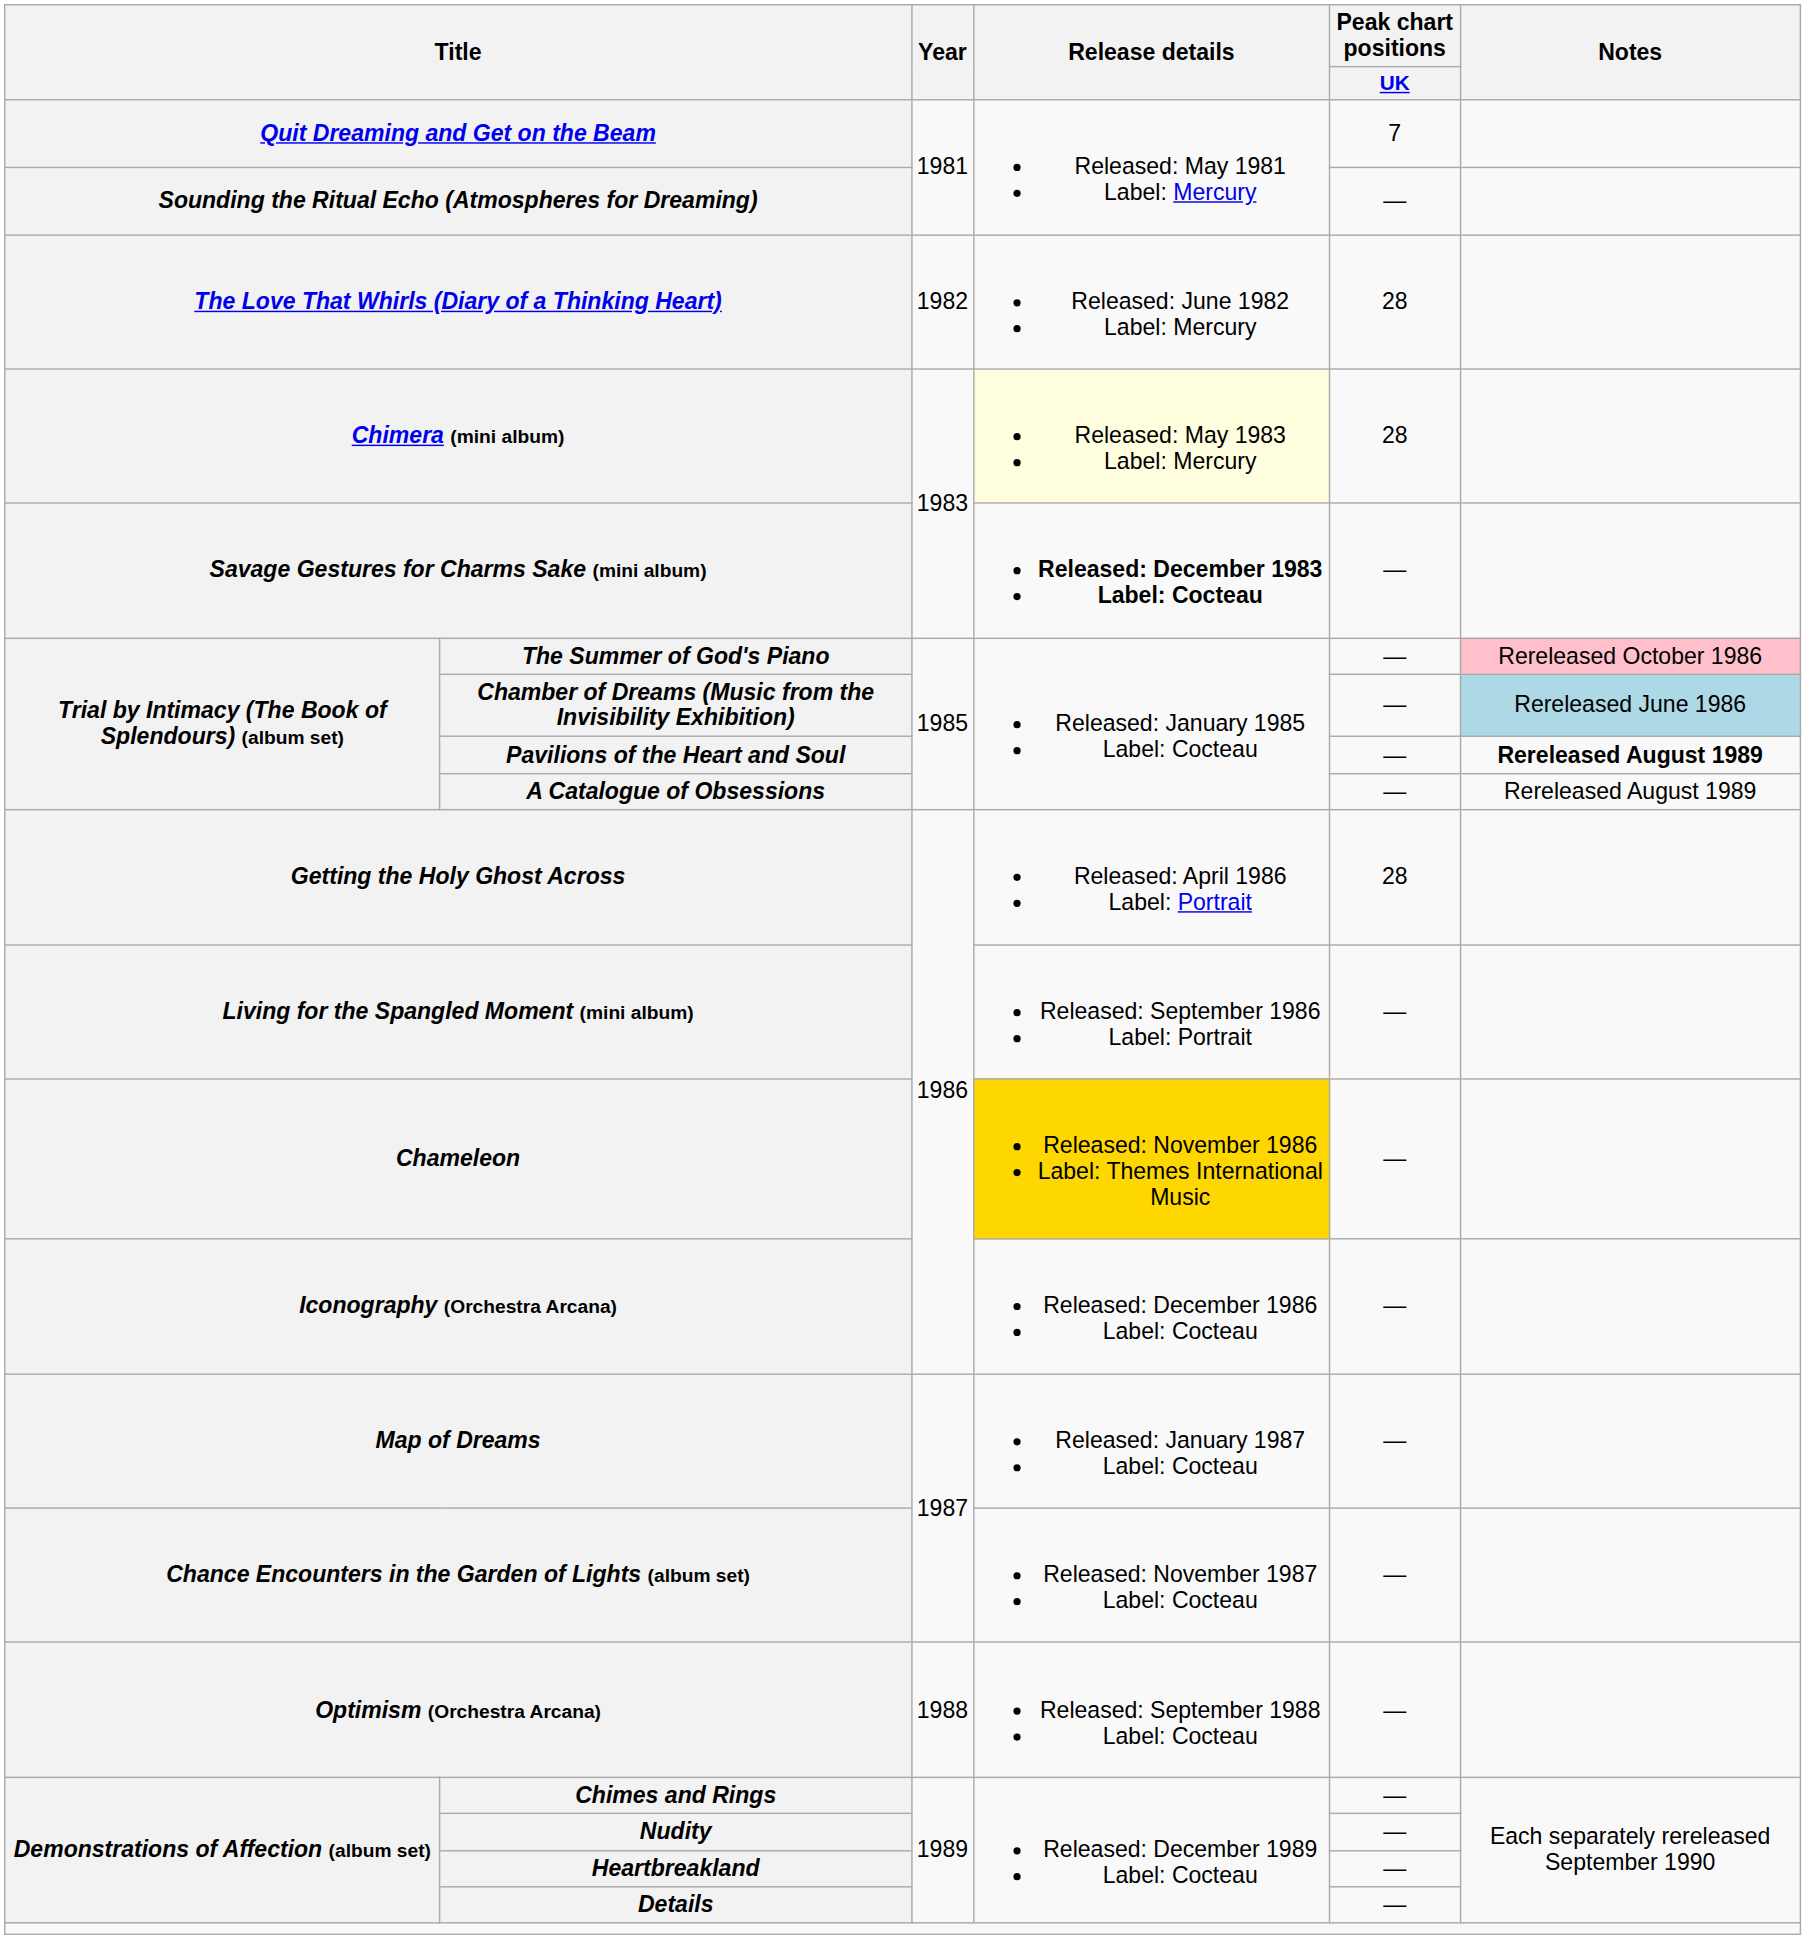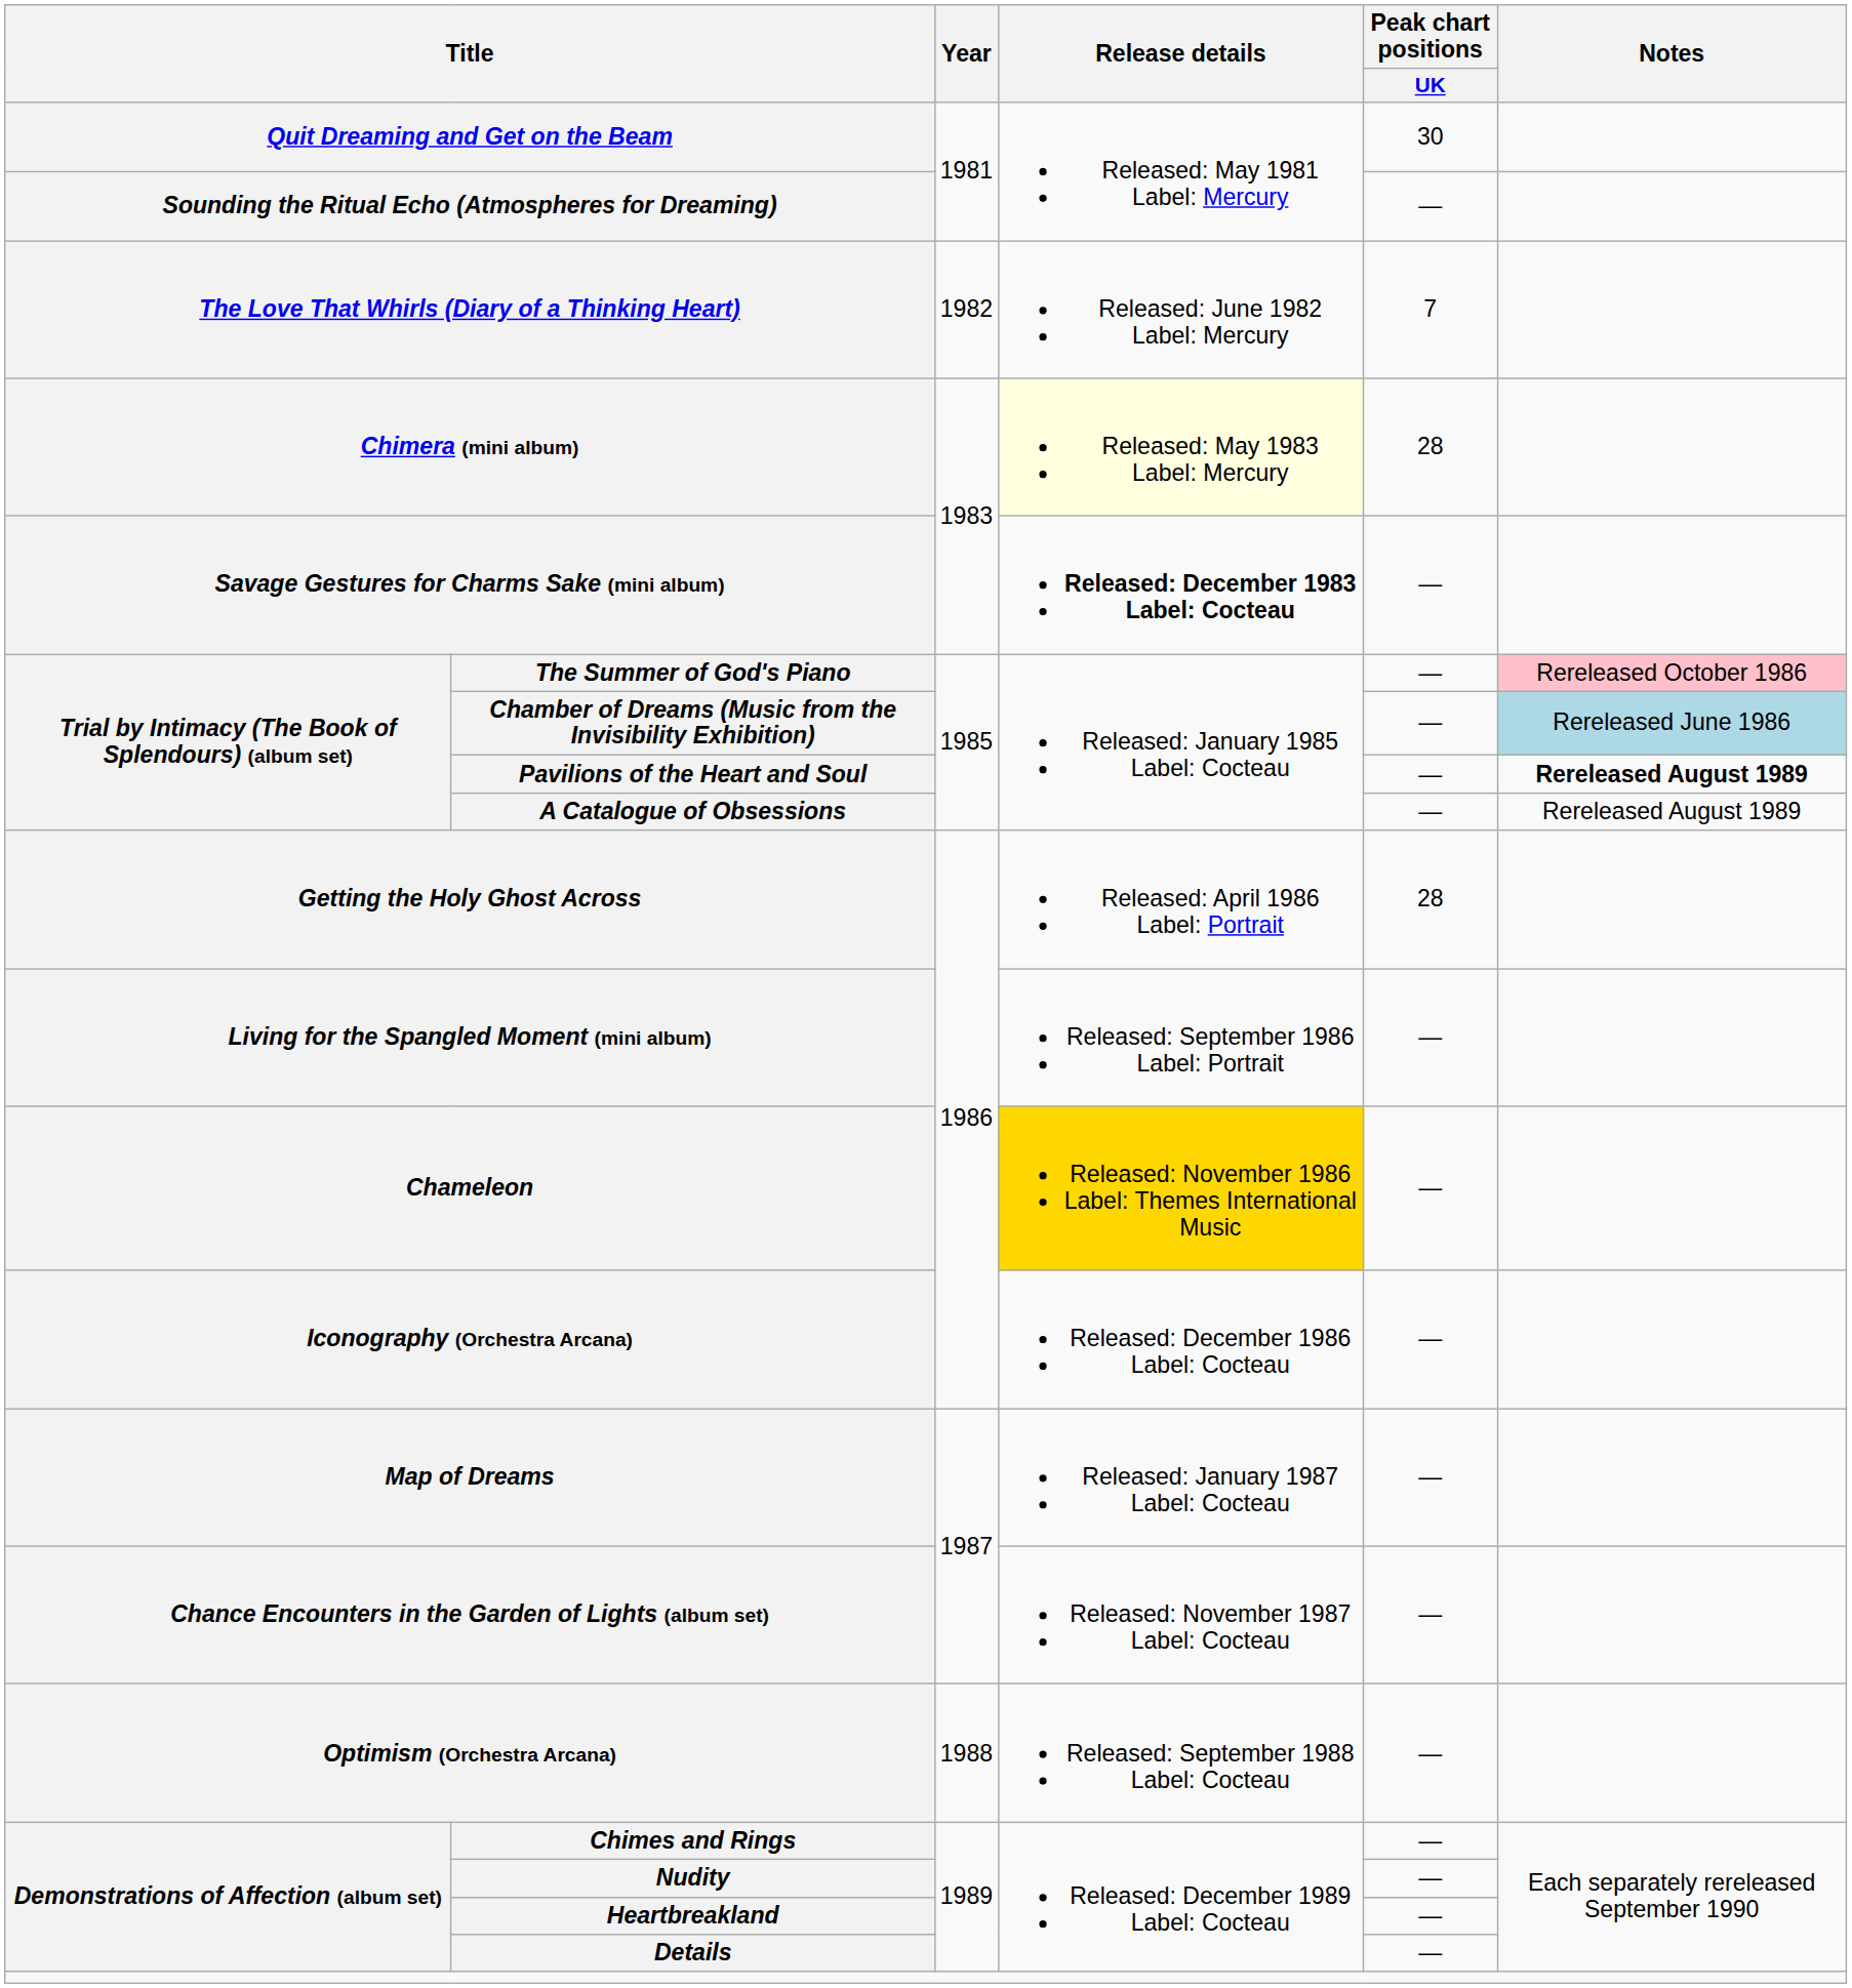Quit Dreaming and Get on the Beam | Peak chart positions / UK: 7 -> 30
The Love That Whirls (Diary of a Thinking Heart) | Peak chart positions / UK: 28 -> 7
